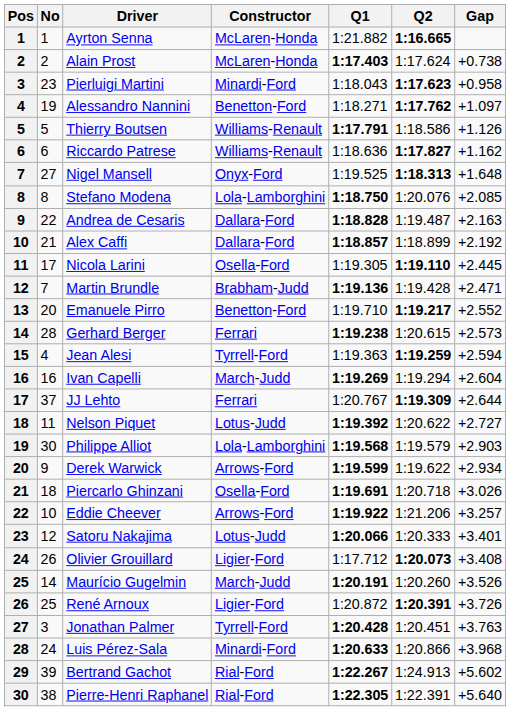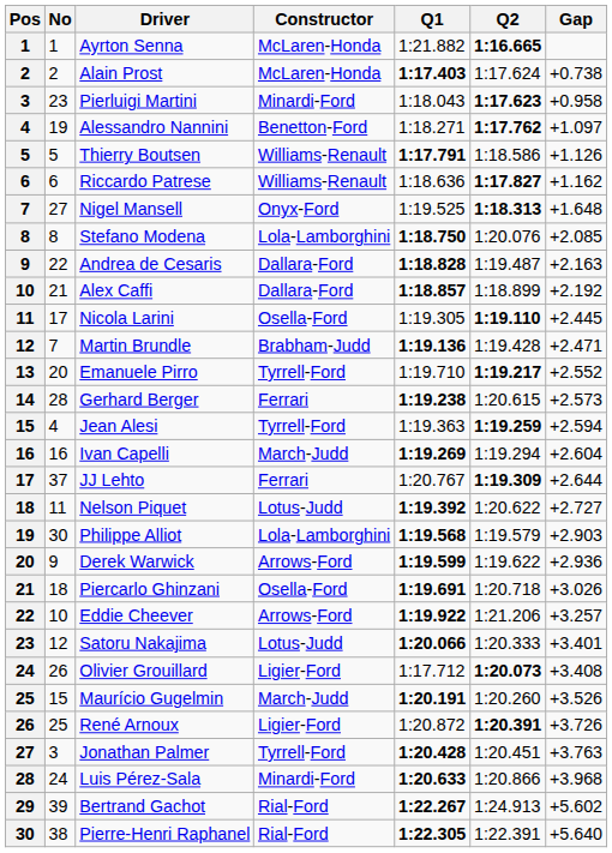Emanuele Pirro | Constructor: Benetton-Ford -> Tyrrell-Ford
Derek Warwick | Gap: +2.934 -> +2.936
Maurício Gugelmin | No: 14 -> 15
